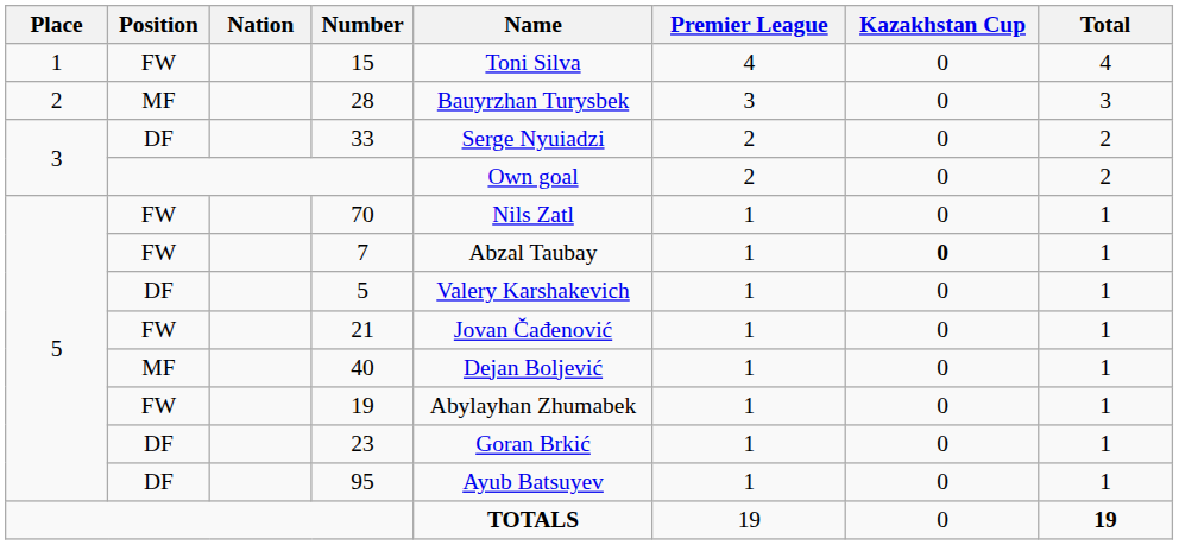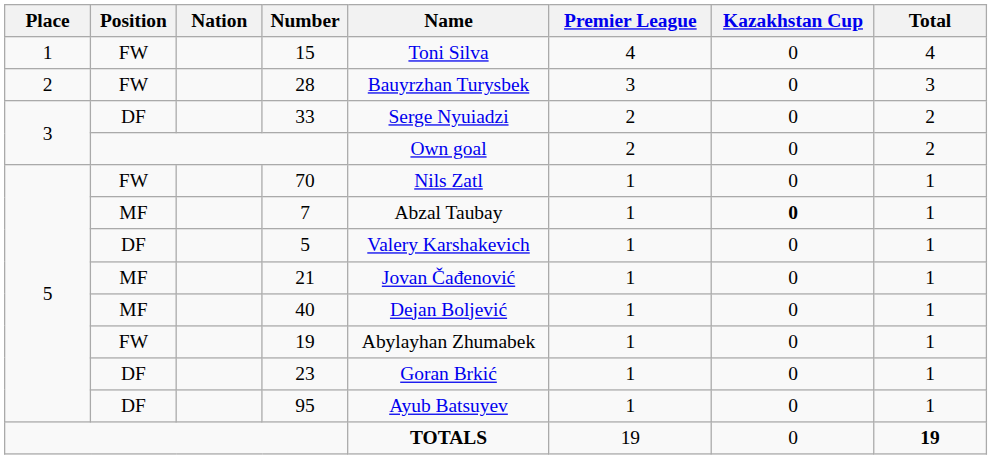28 | Position: MF -> FW
7 | Position: FW -> MF
21 | Position: FW -> MF
